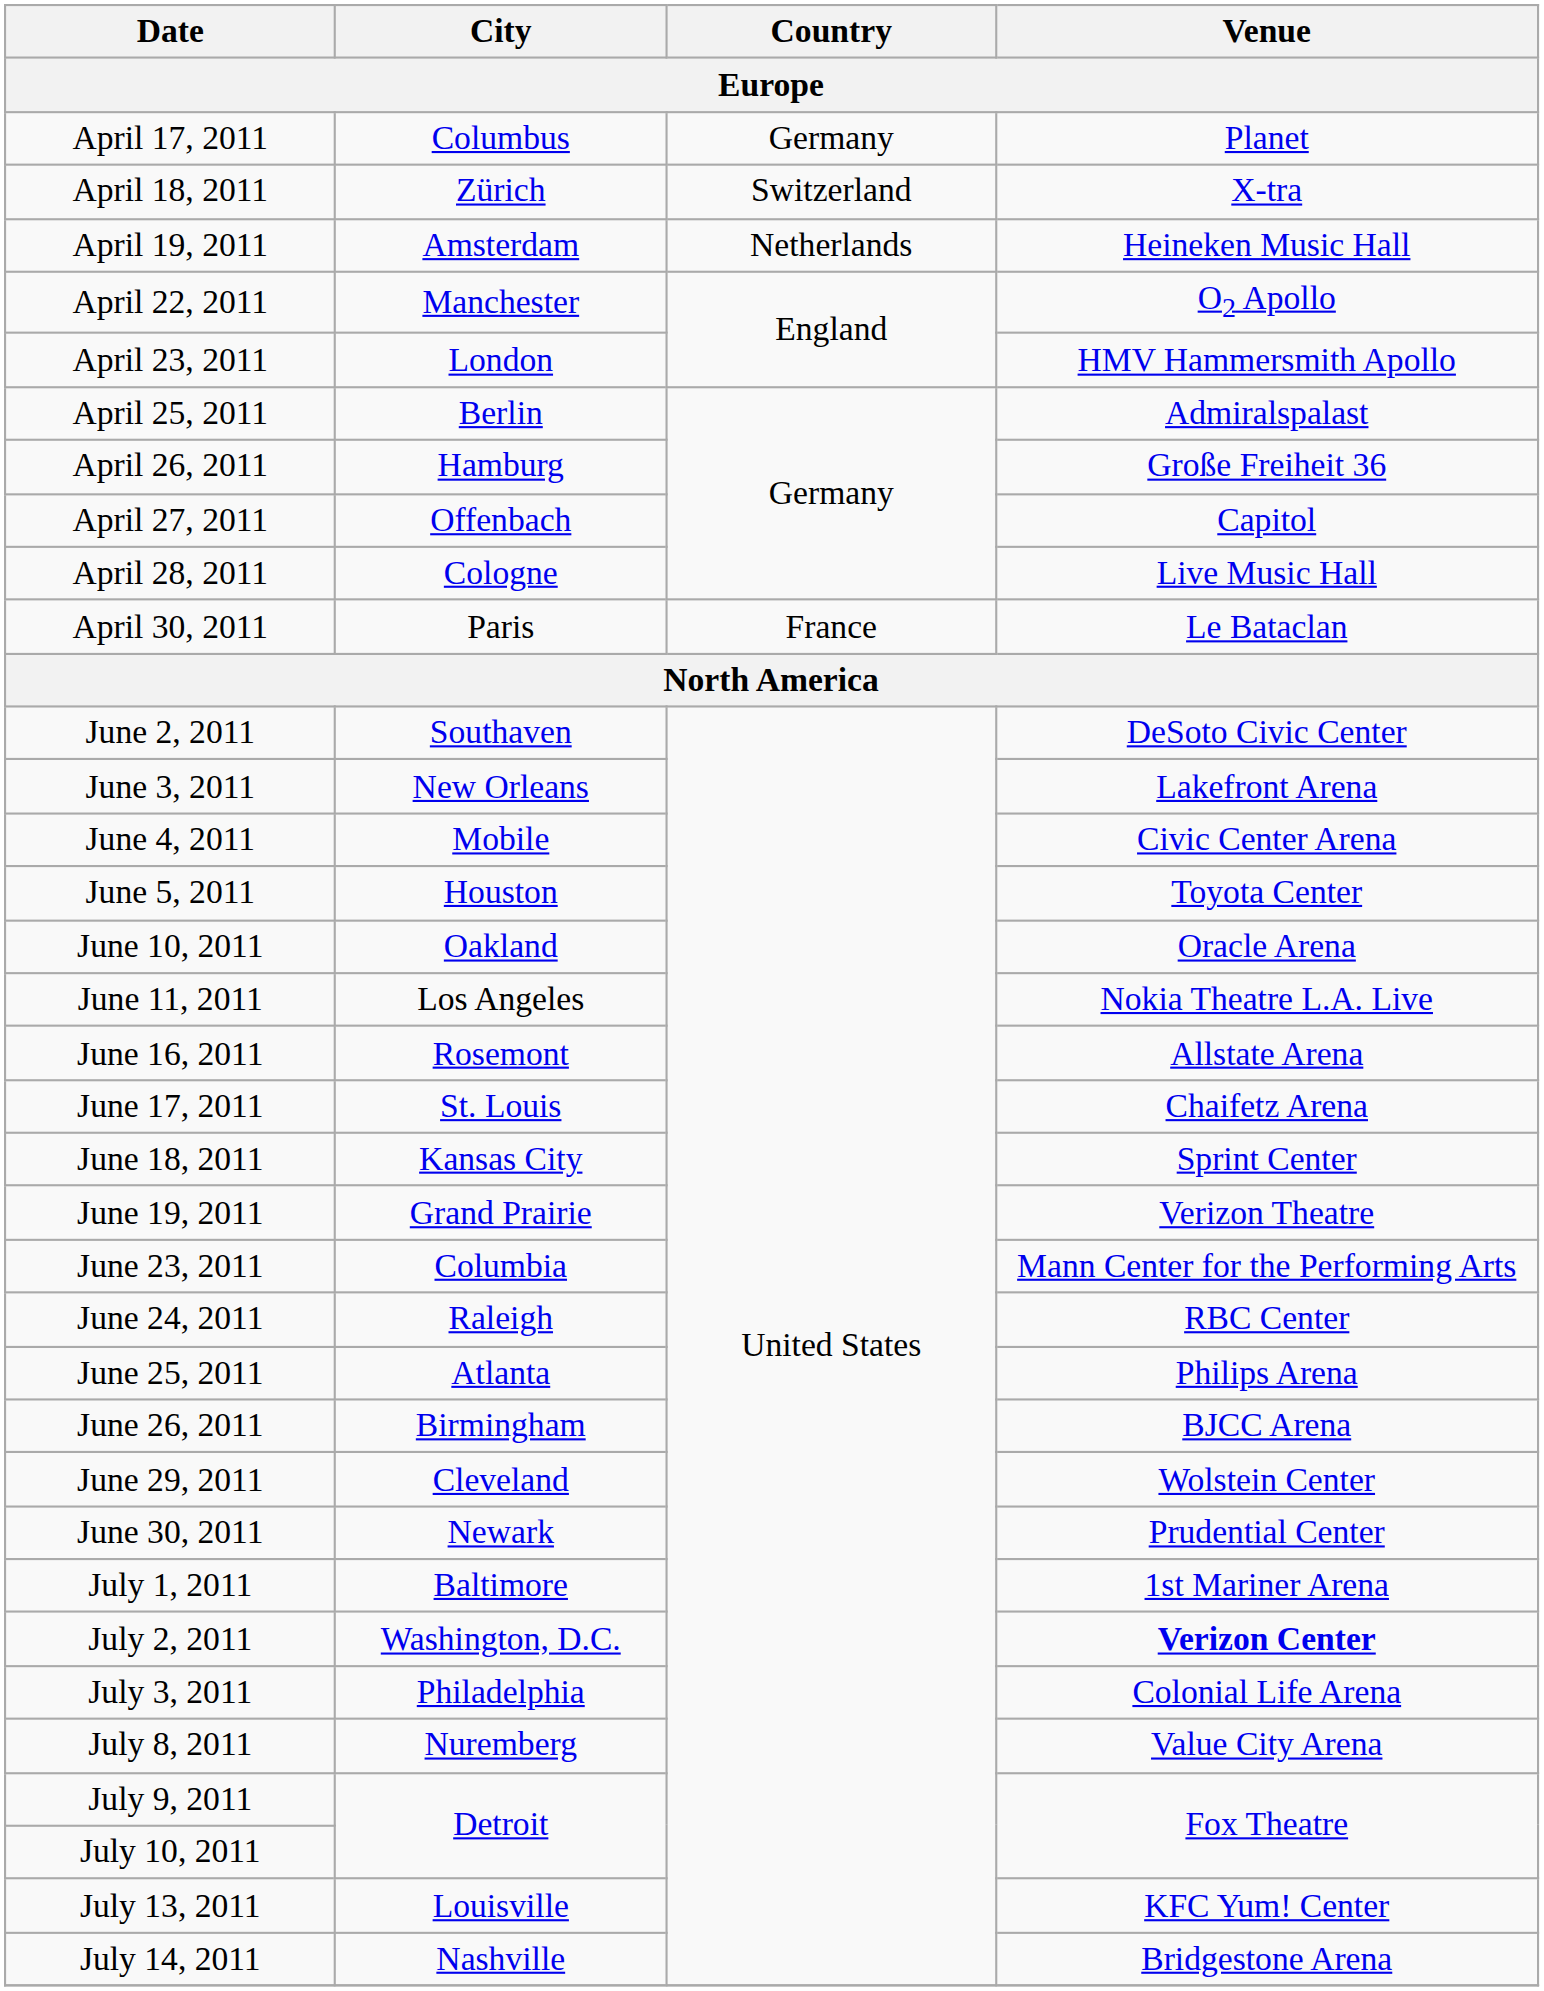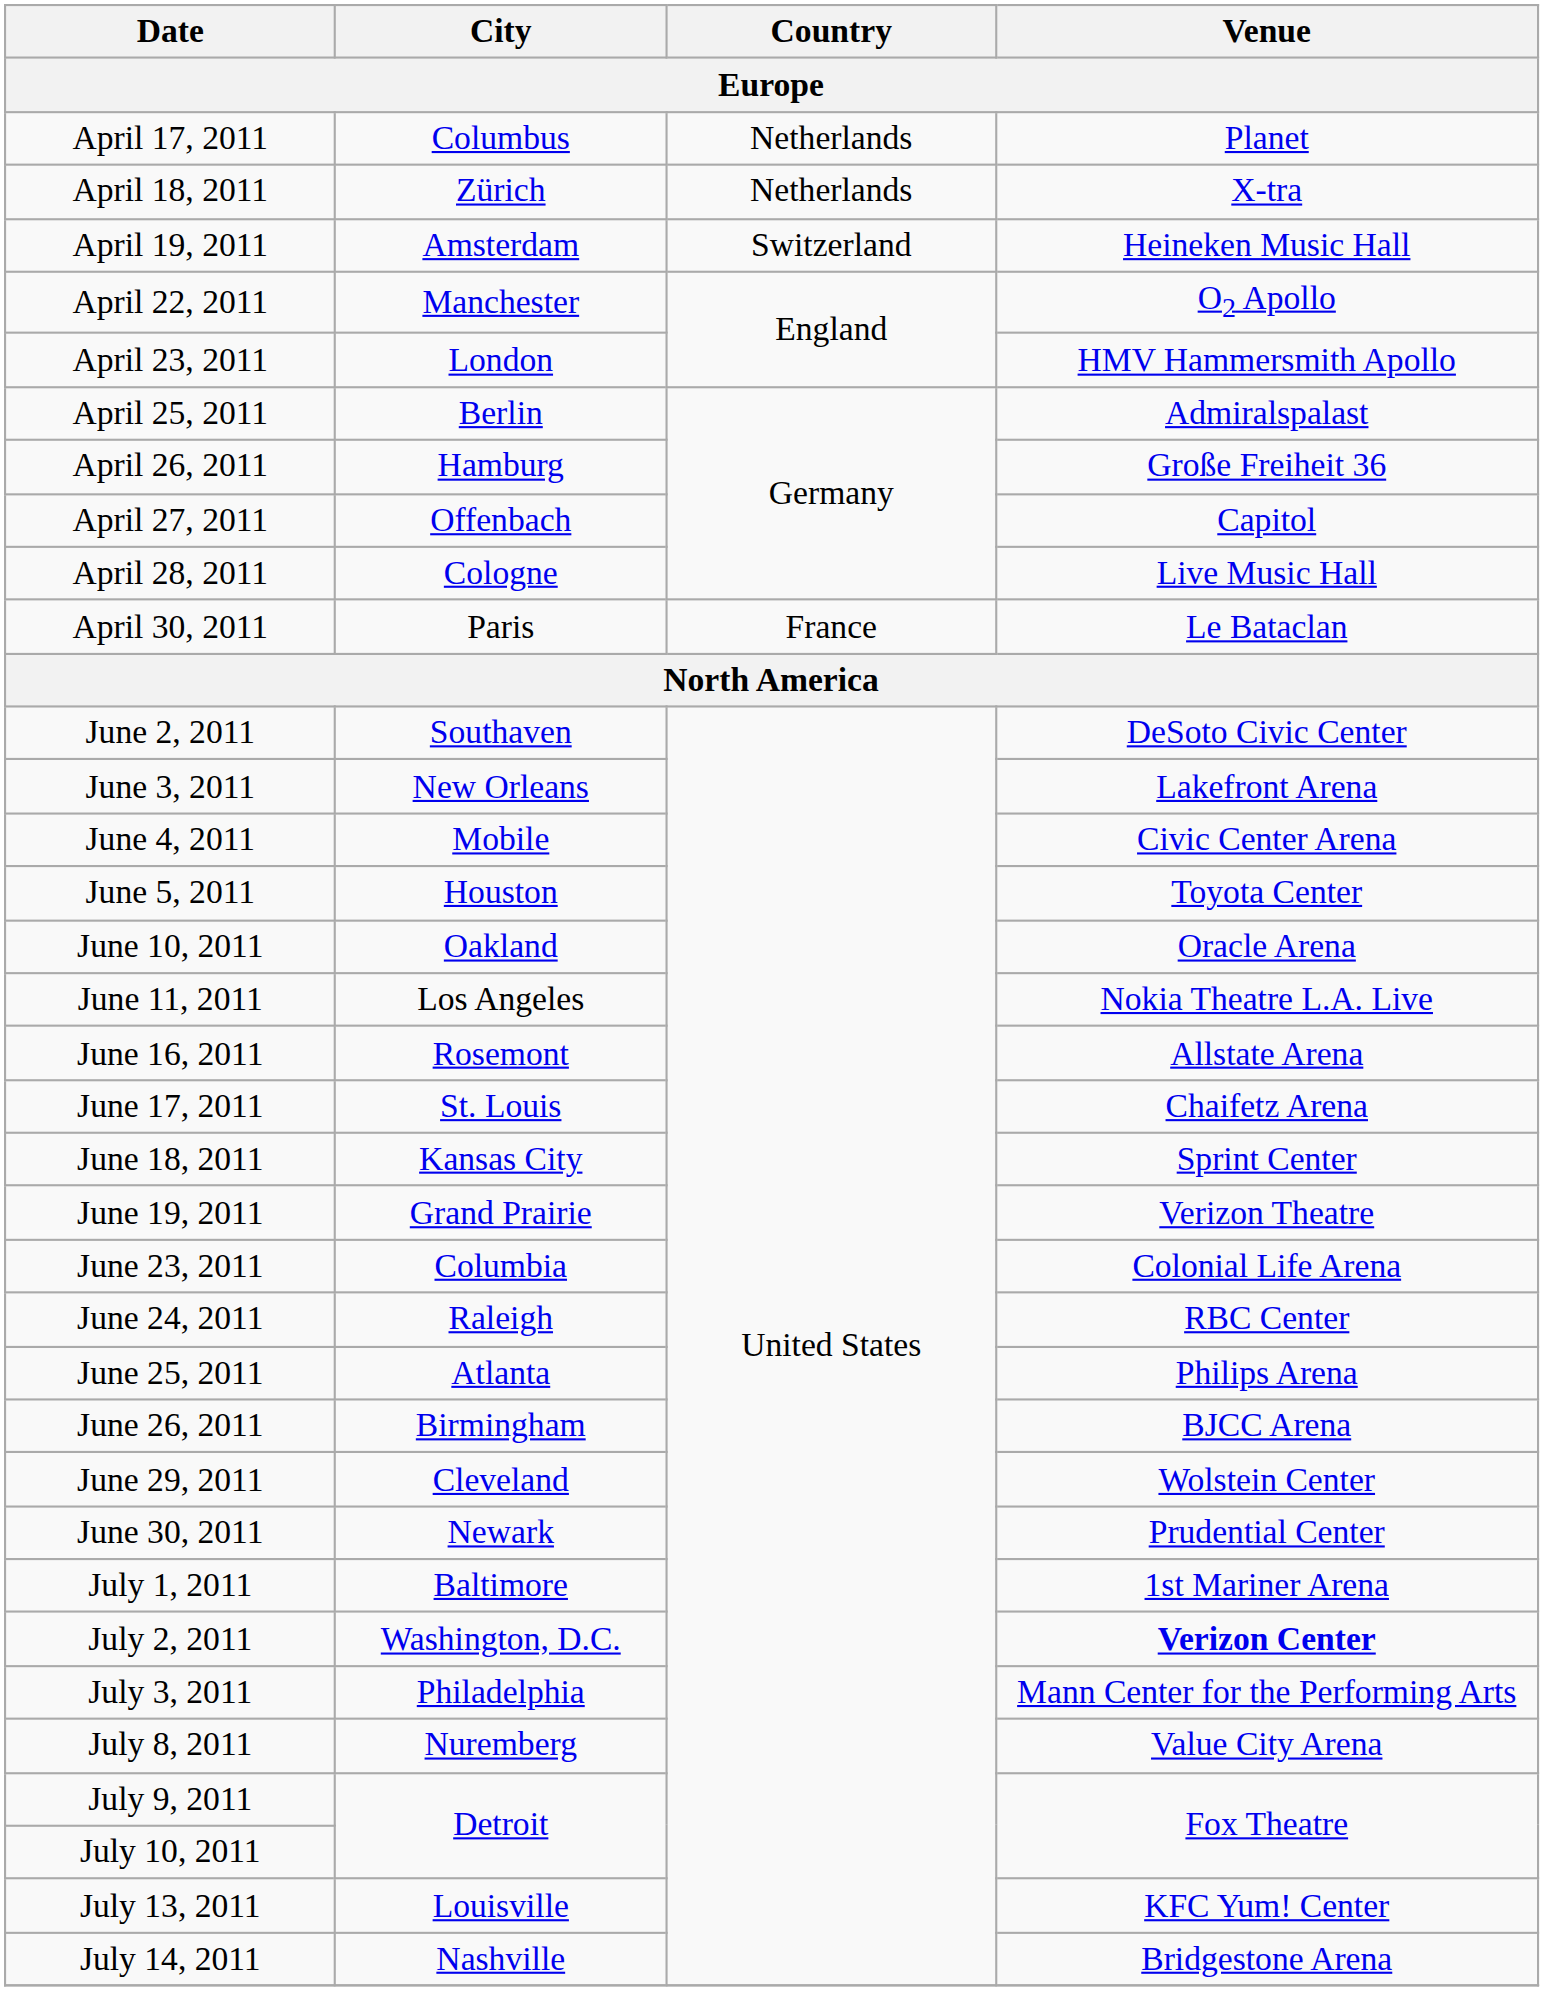April 17, 2011 | Country: Germany -> Netherlands
April 18, 2011 | Country: Switzerland -> Netherlands
April 19, 2011 | Country: Netherlands -> Switzerland
June 23, 2011 | Venue: Mann Center for the Performing Arts -> Colonial Life Arena
July 3, 2011 | Venue: Colonial Life Arena -> Mann Center for the Performing Arts
